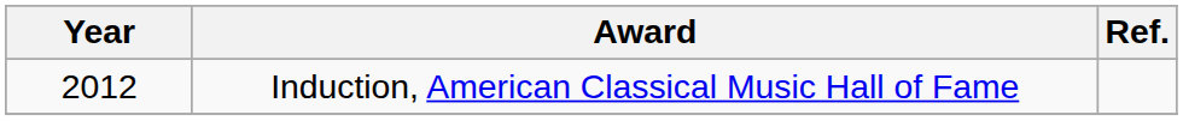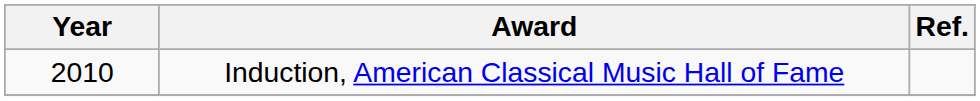Induction, American Classical Music Hall of Fame | Year: 2012 -> 2010
